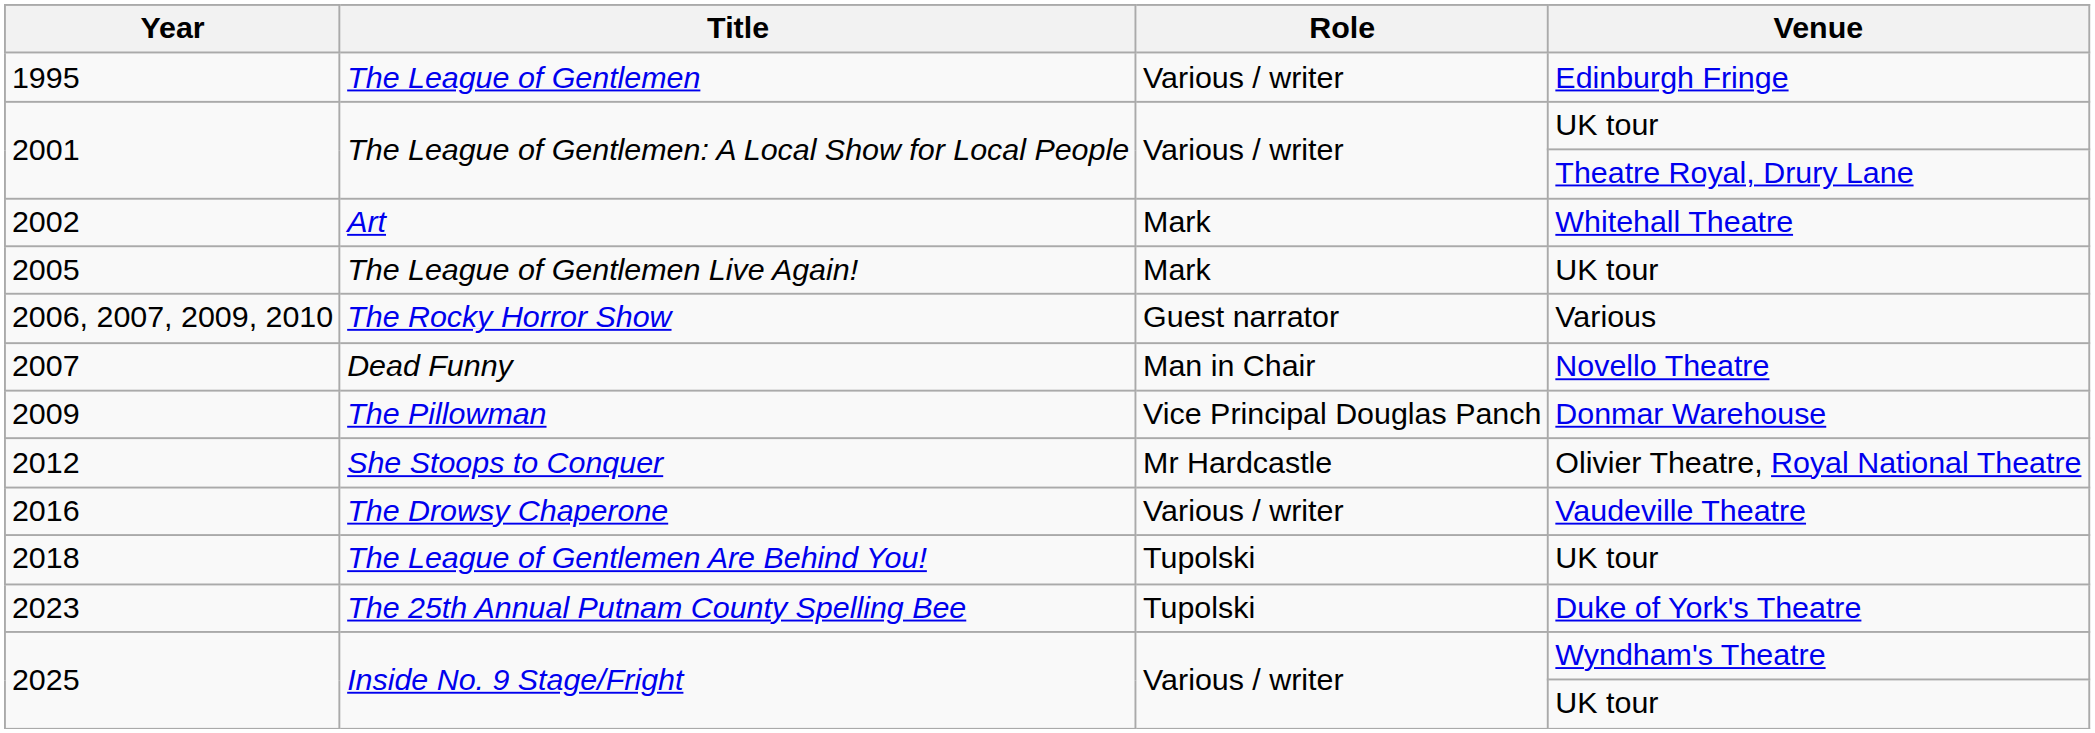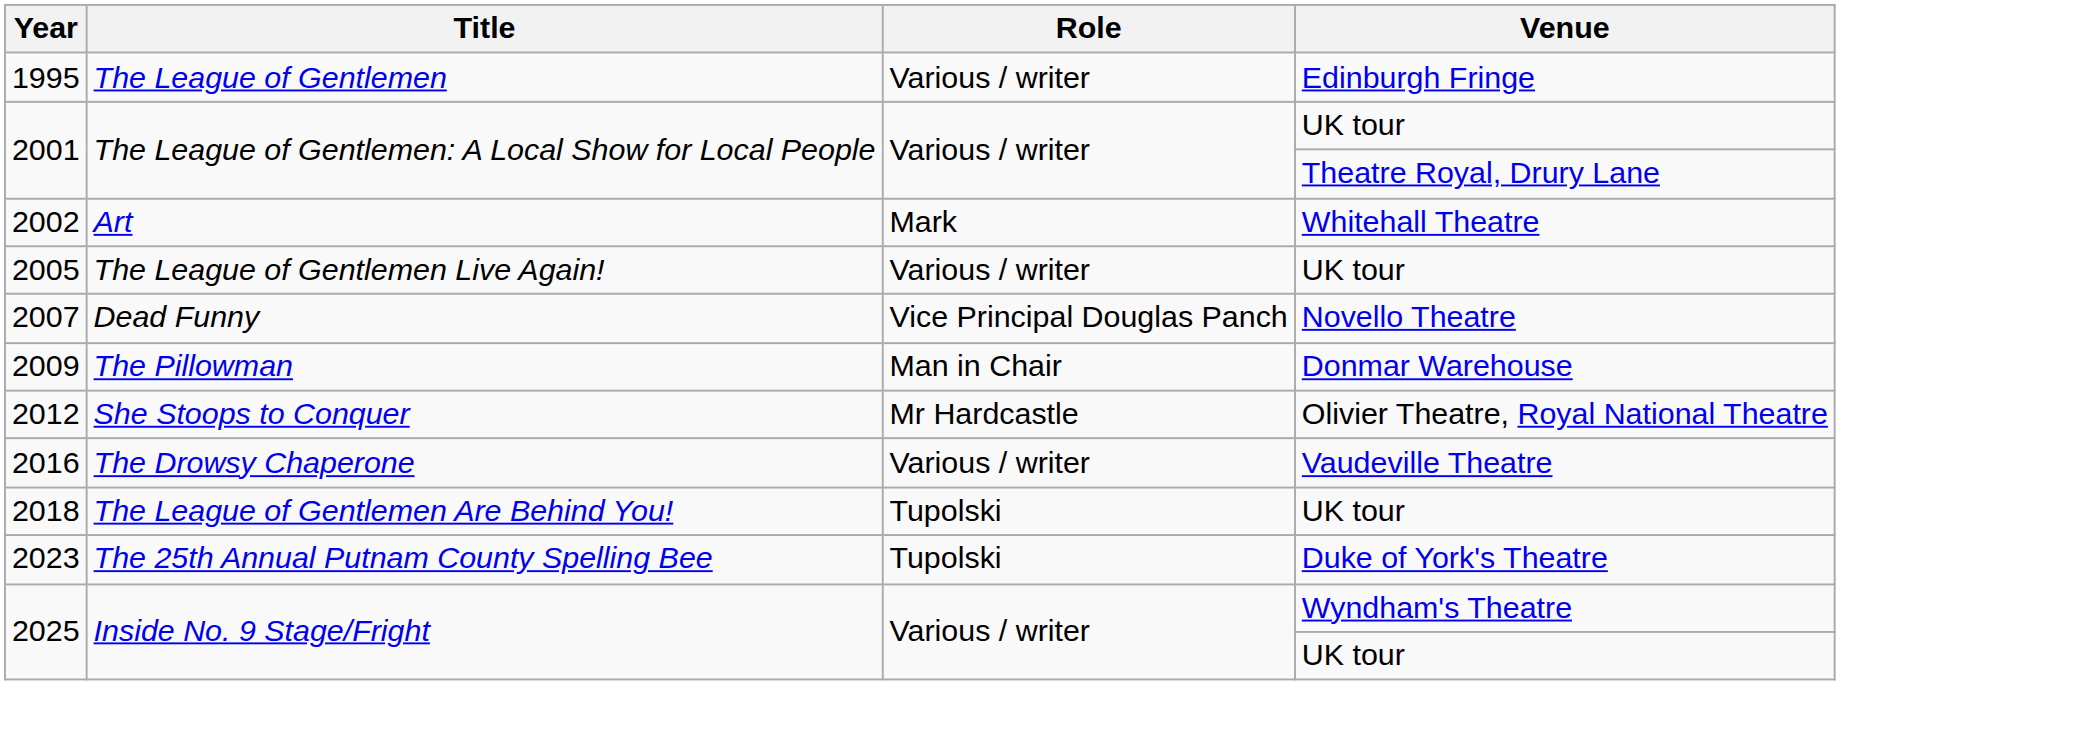2005 | Role: Mark -> Various / writer
- row: 2006, 2007, 2009, 2010 | The Rocky Horror Show | Guest narrator | Various
2007 | Role: Man in Chair -> Vice Principal Douglas Panch
2009 | Role: Vice Principal Douglas Panch -> Man in Chair
